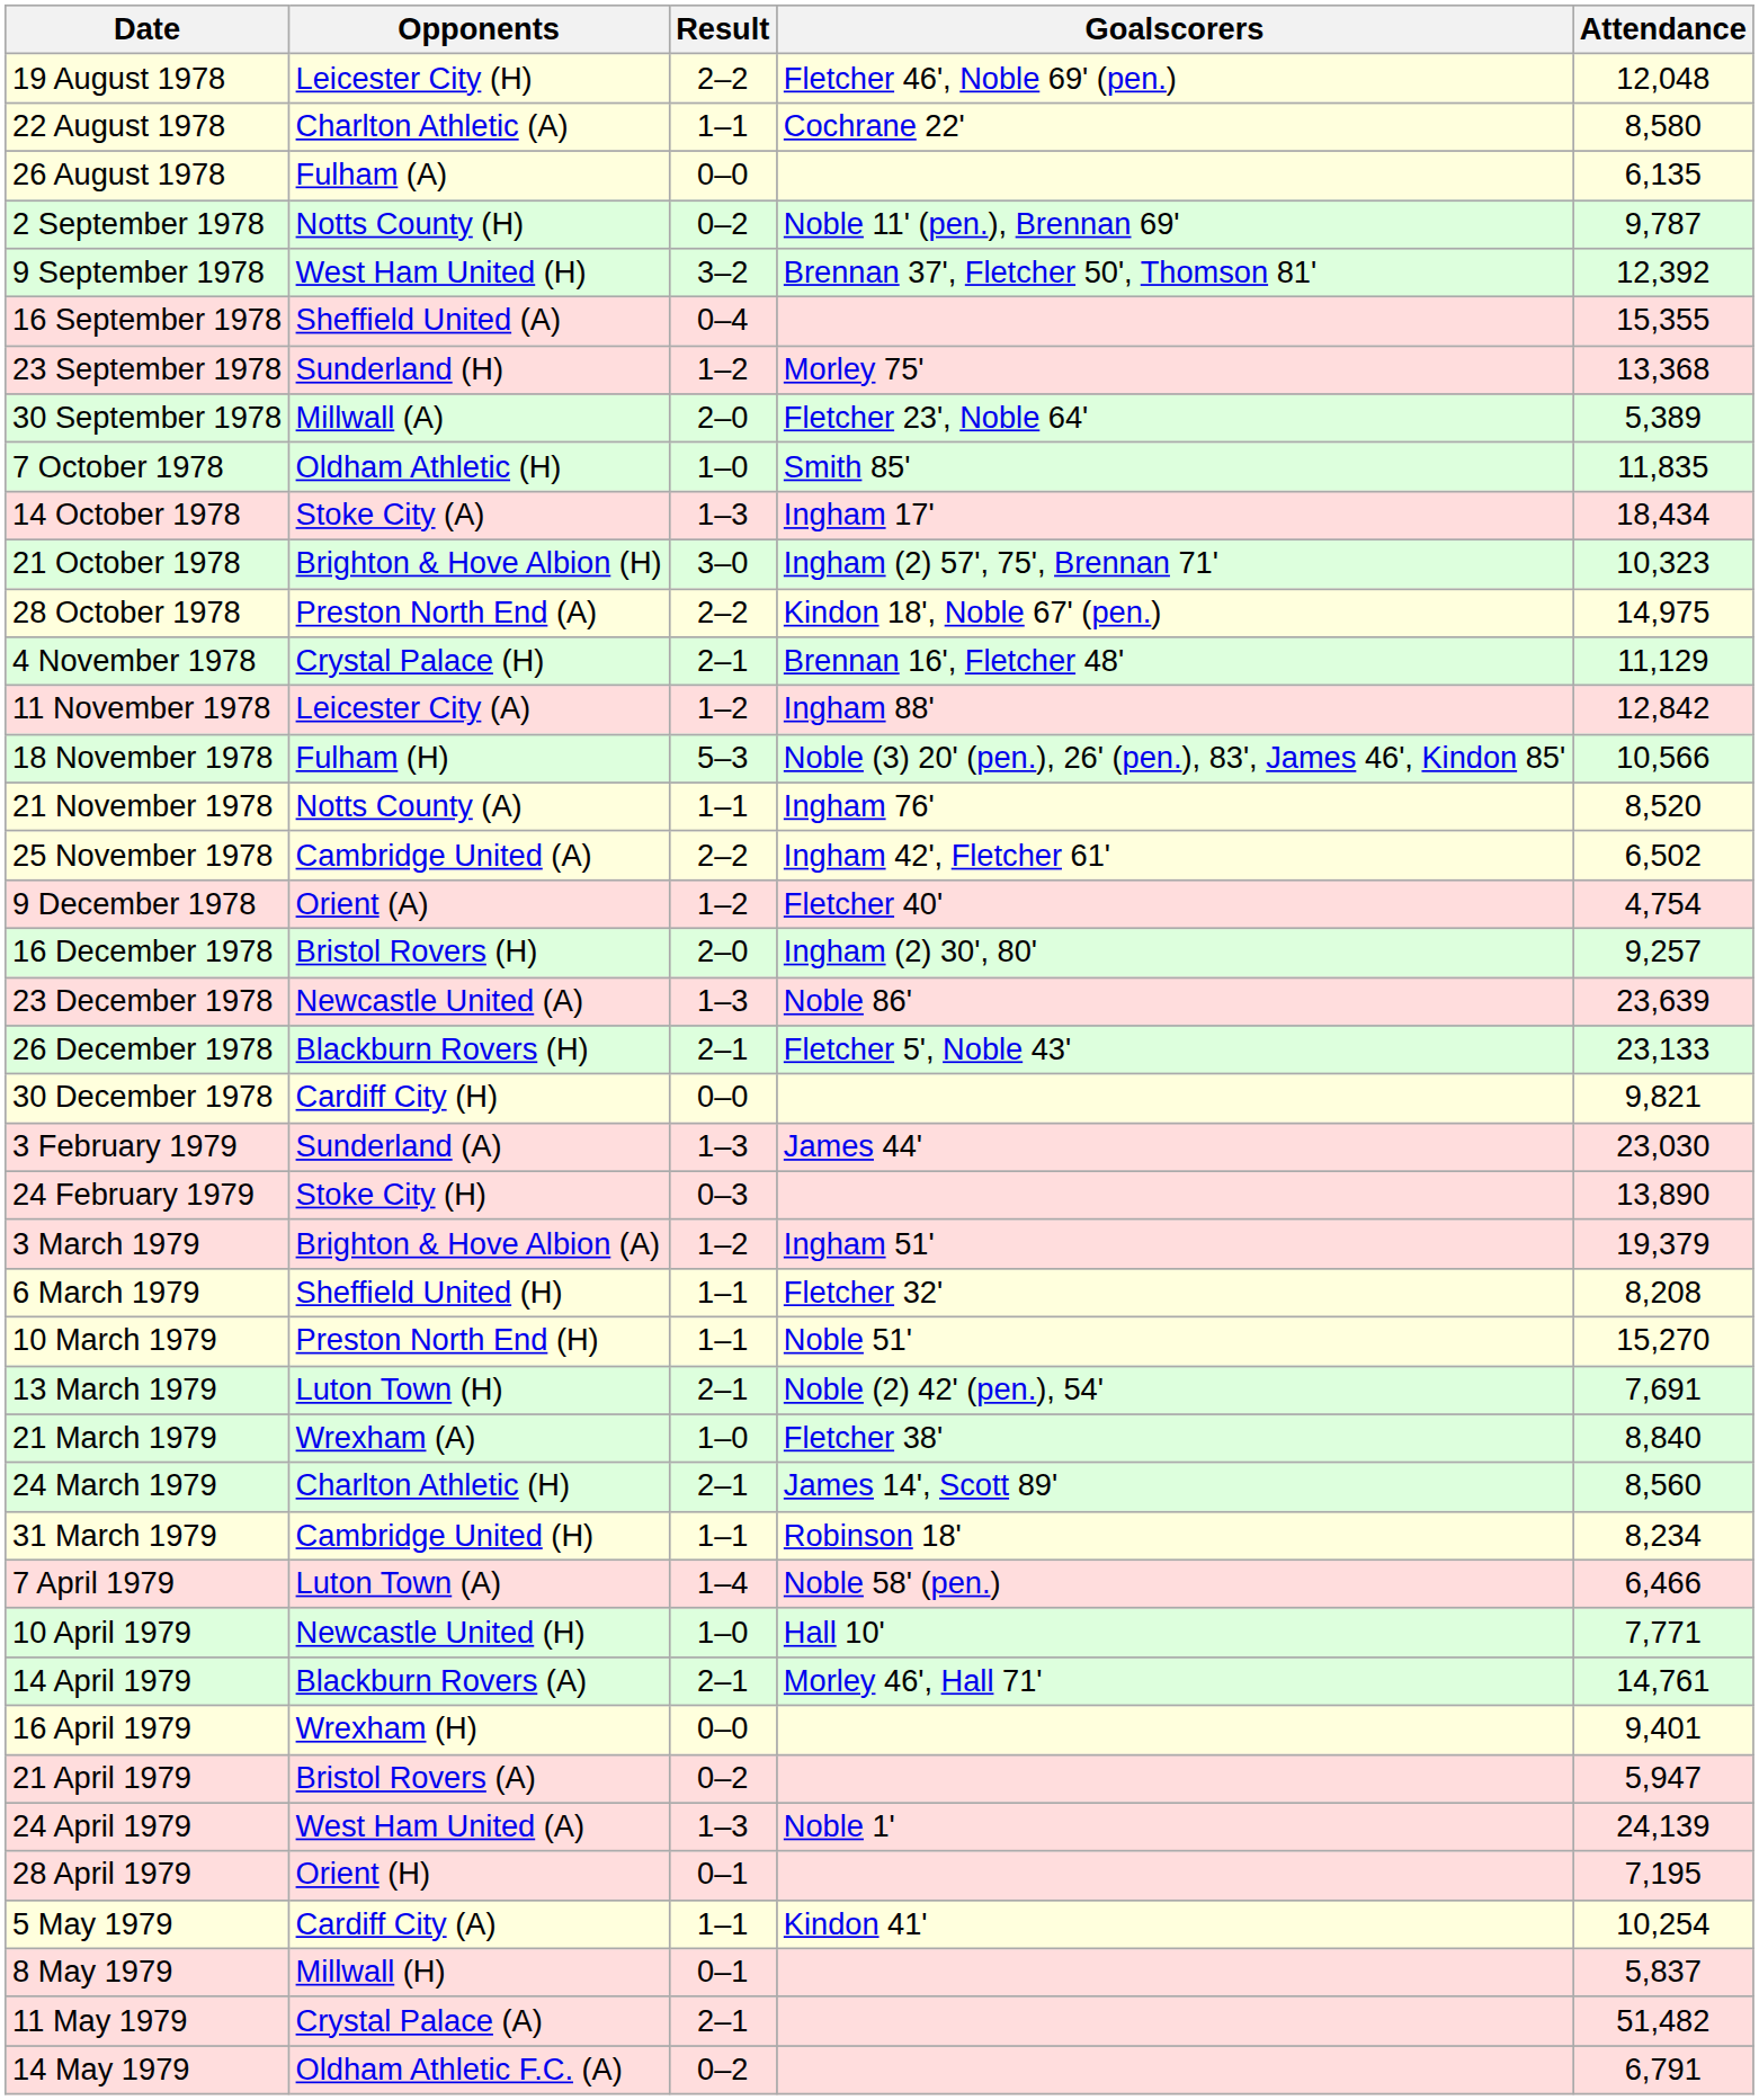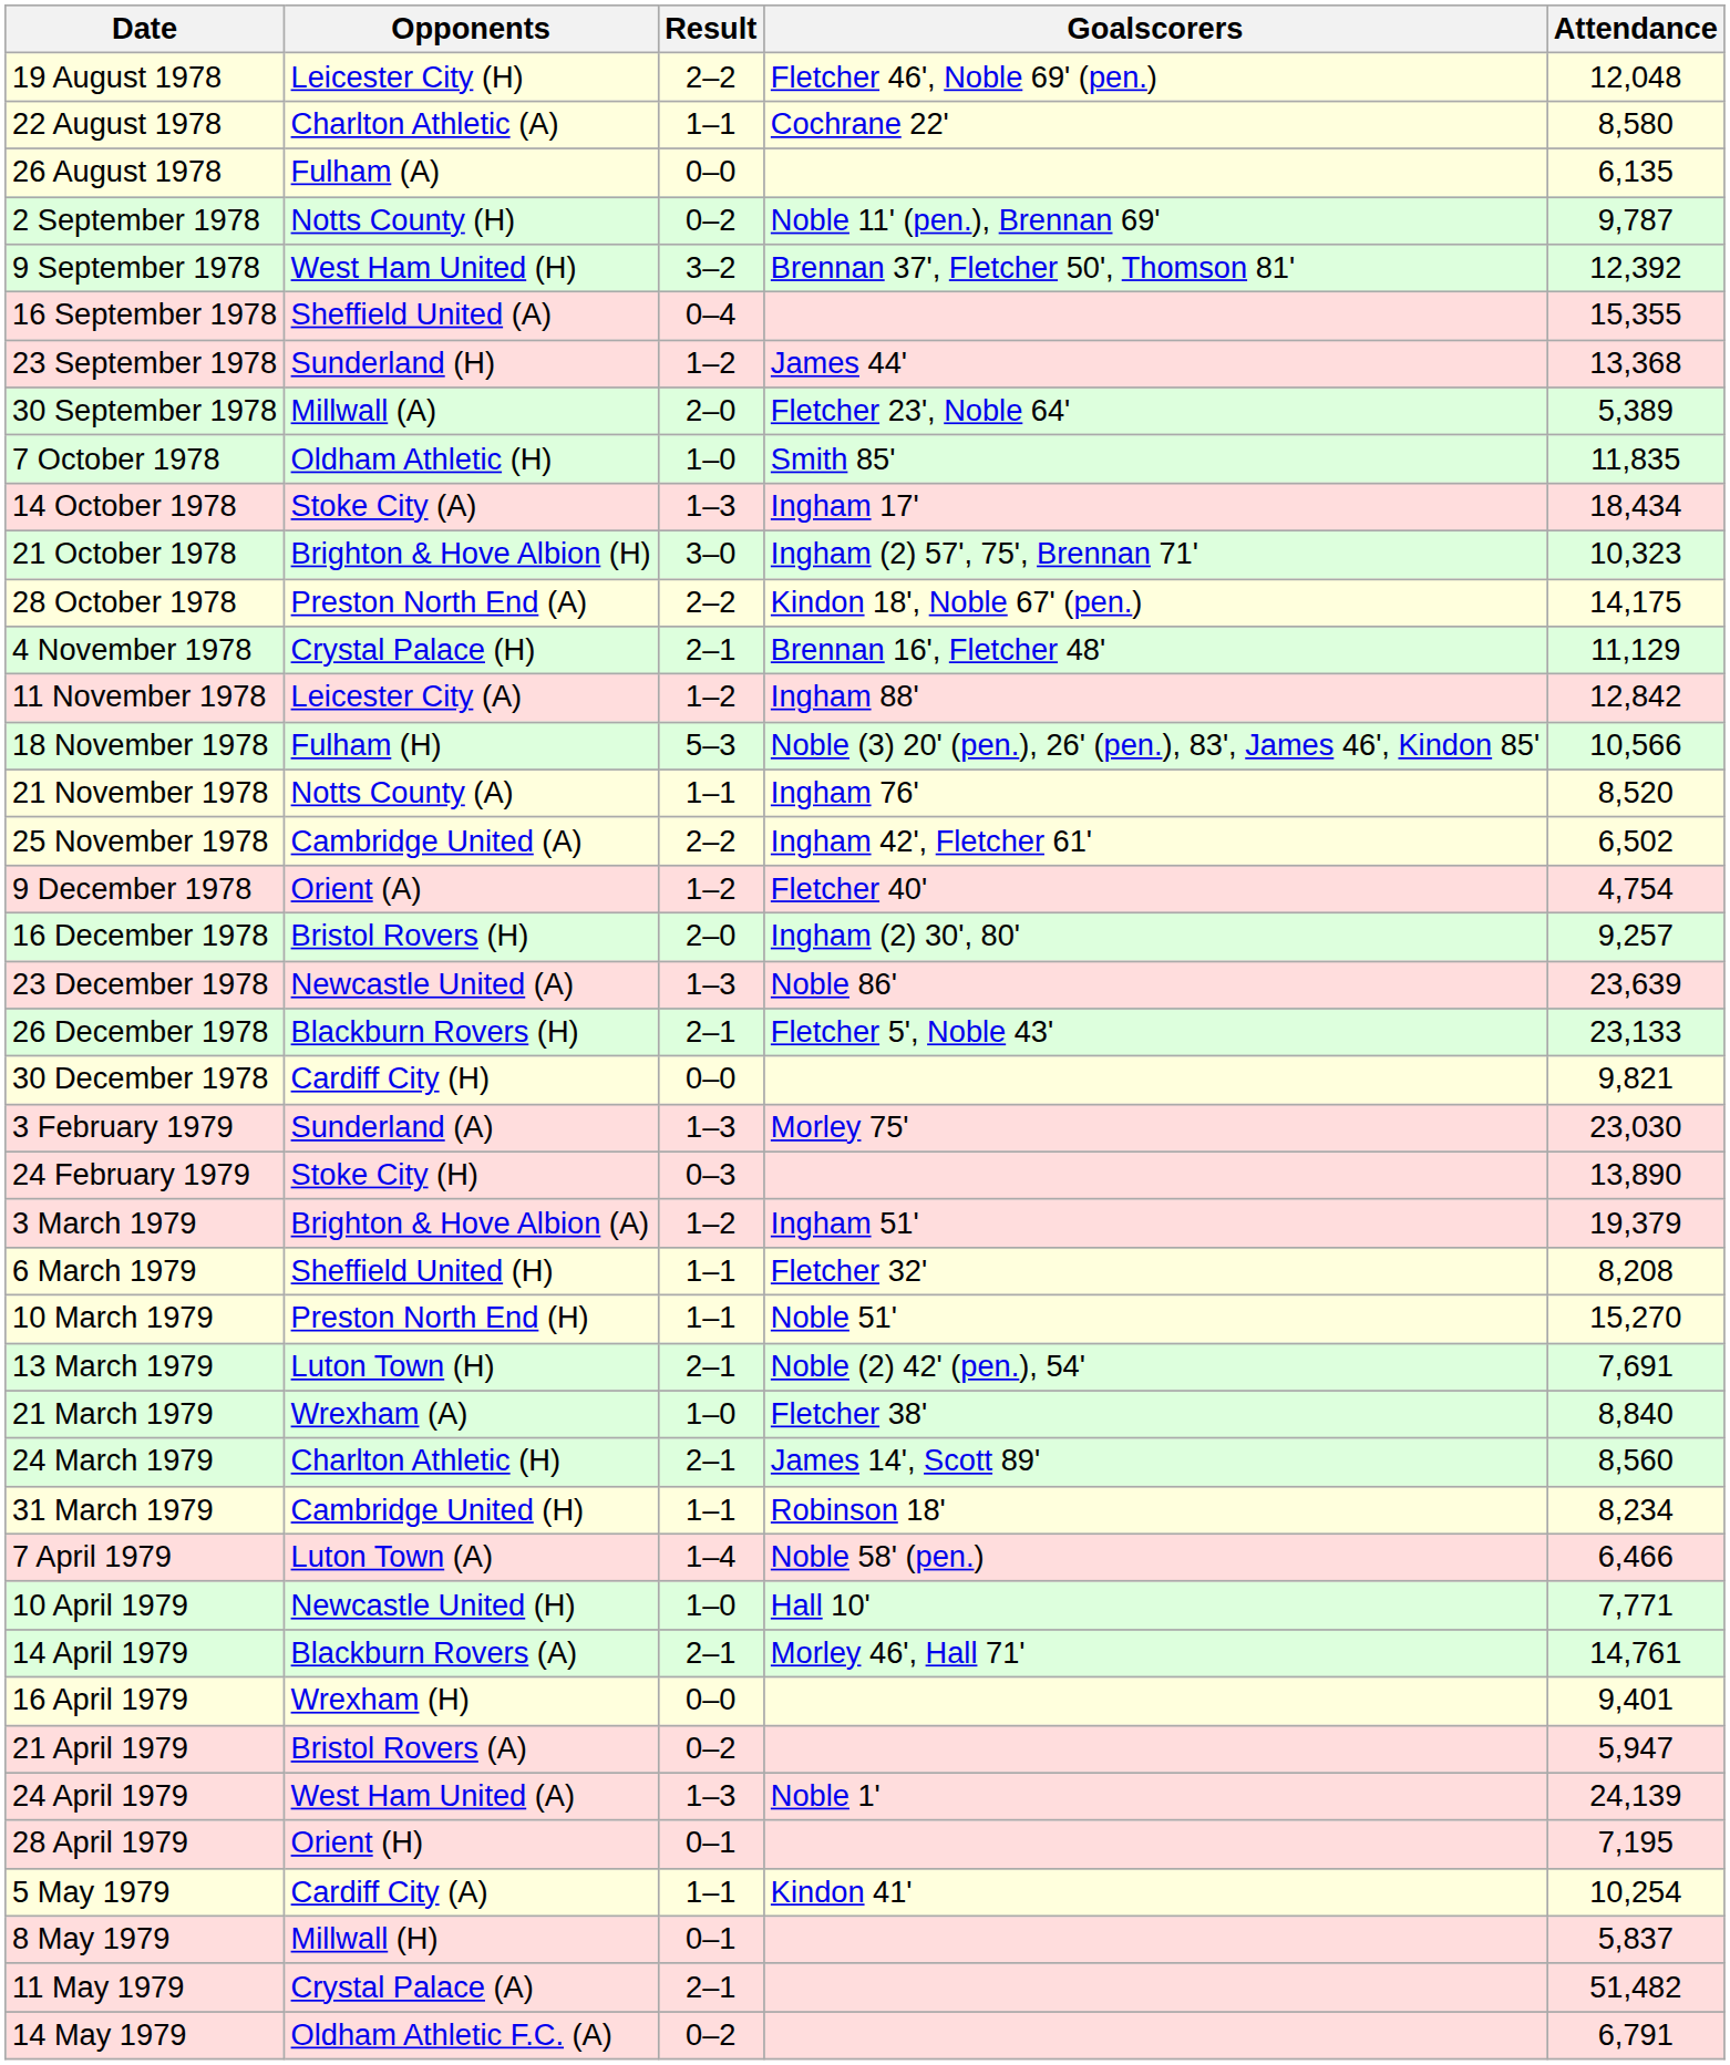23 September 1978 | Goalscorers: Morley 75' -> James 44'
28 October 1978 | Attendance: 14,975 -> 14,175
3 February 1979 | Goalscorers: James 44' -> Morley 75'
